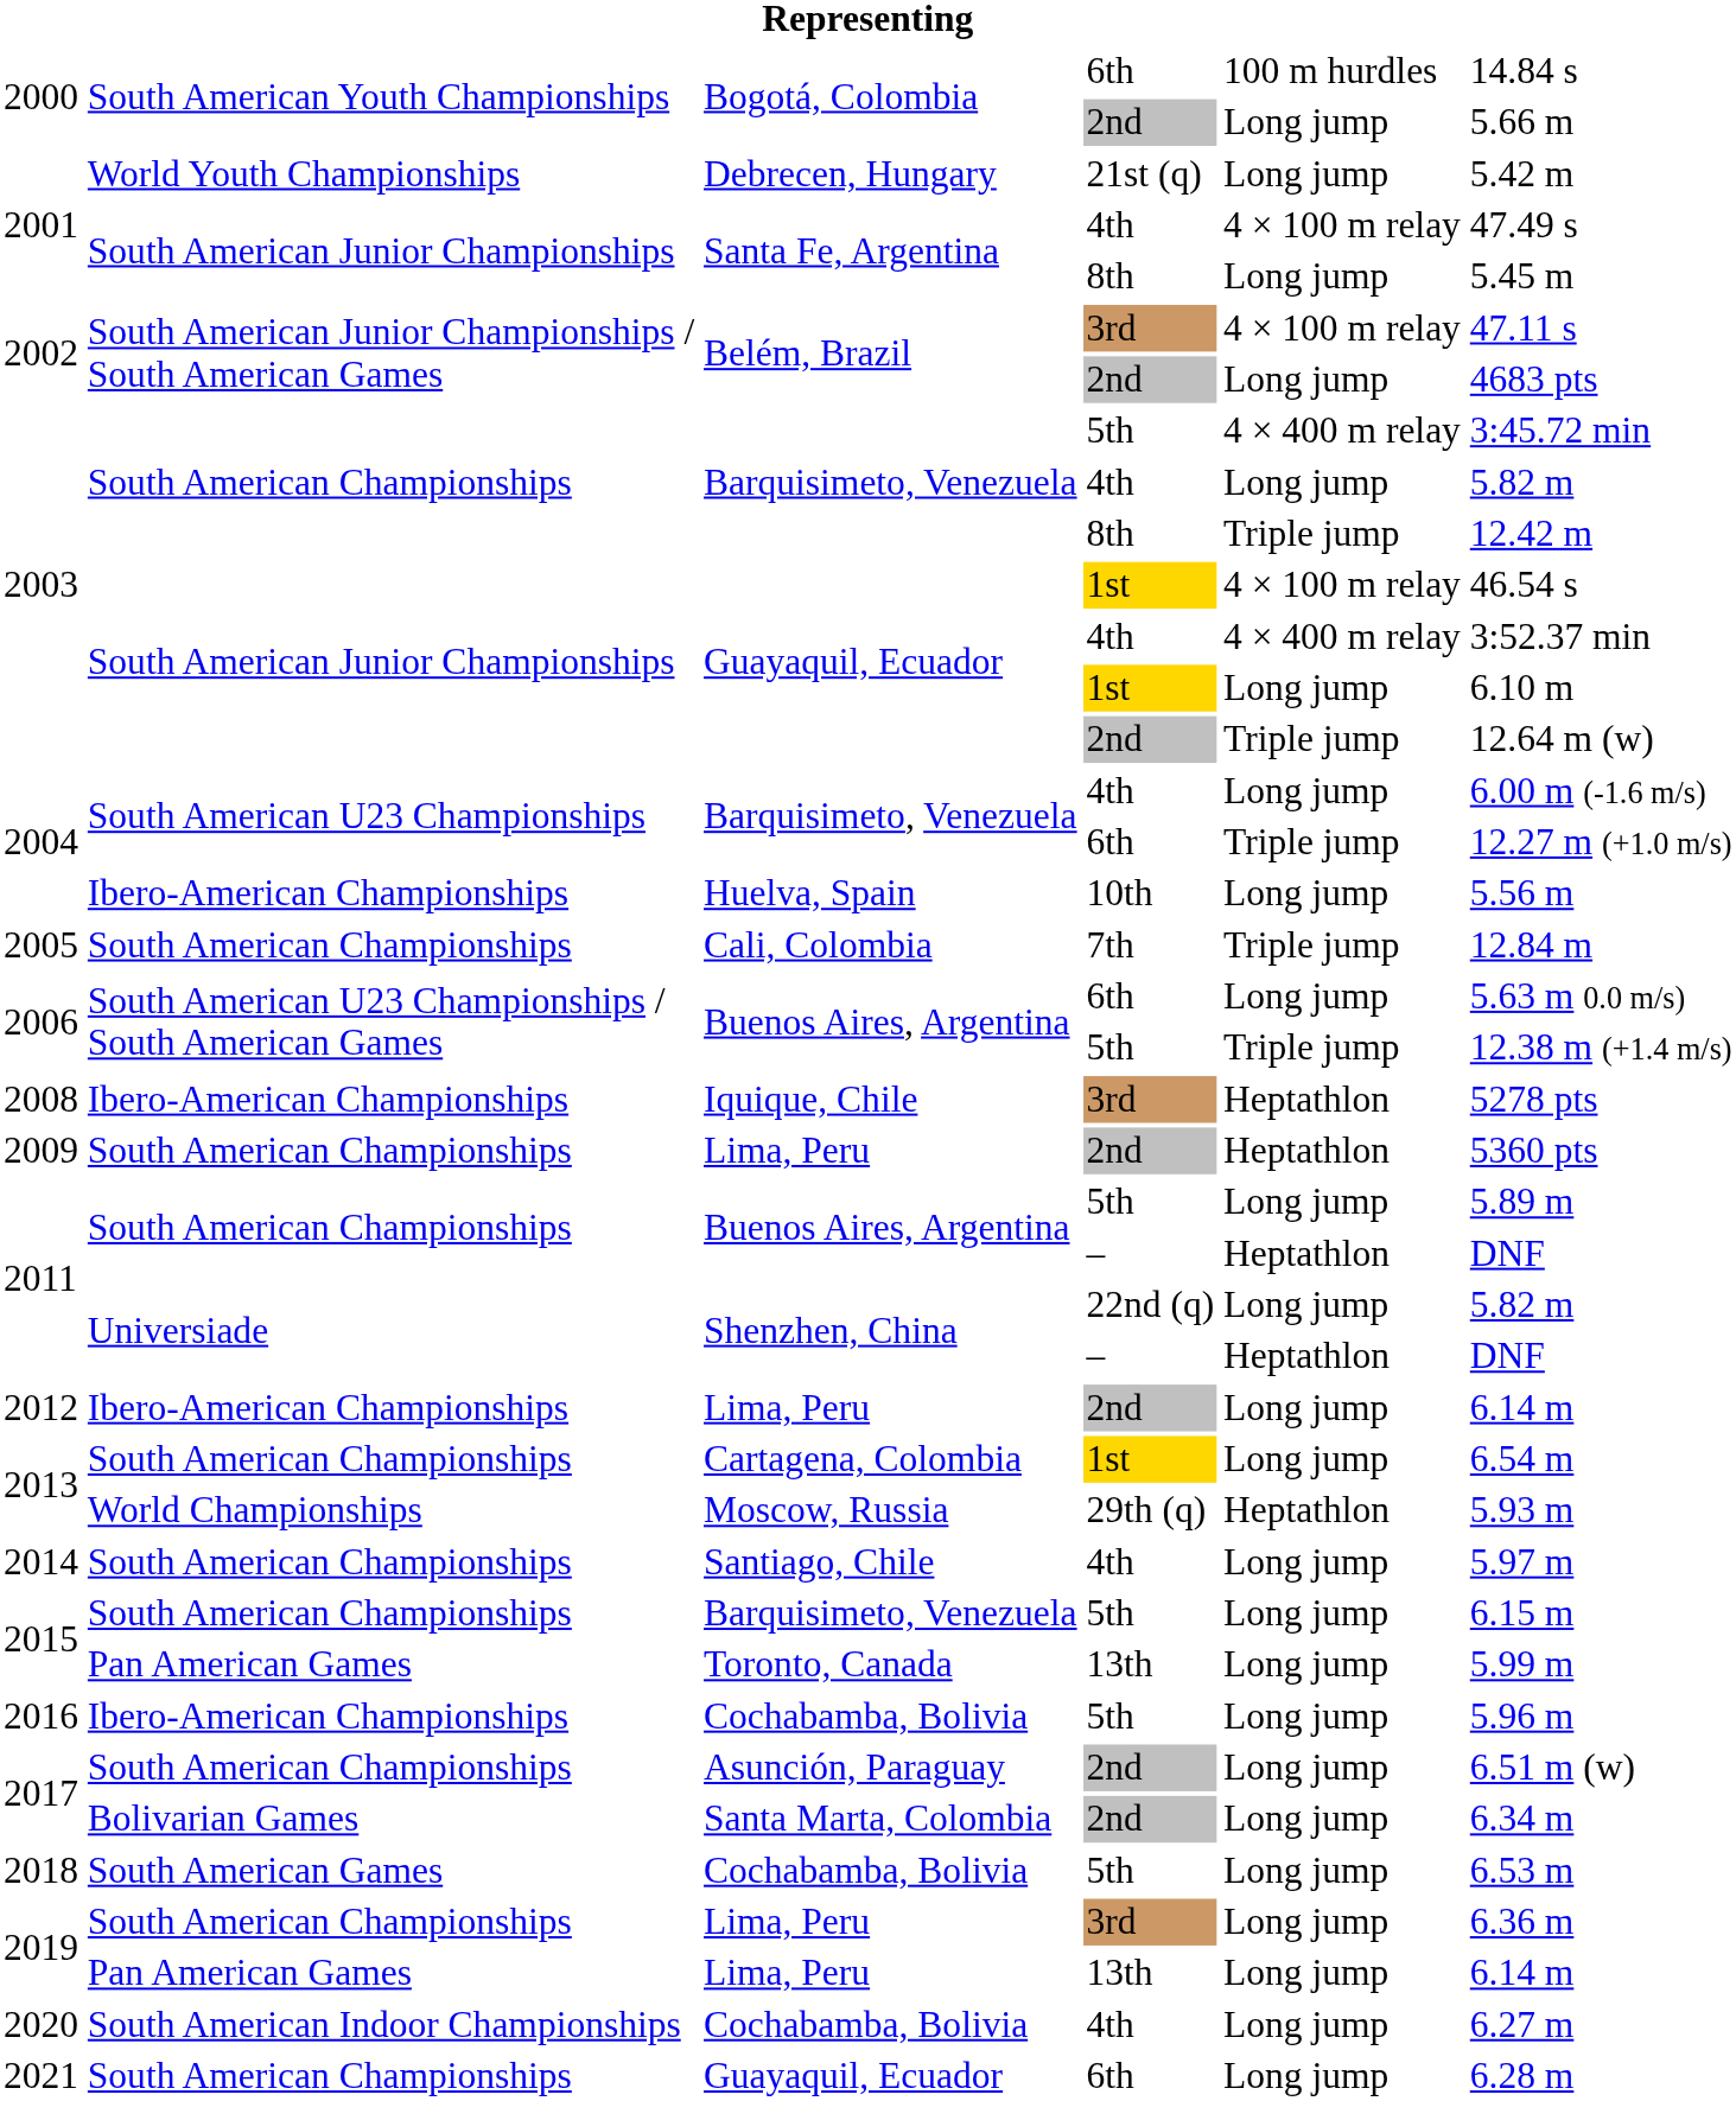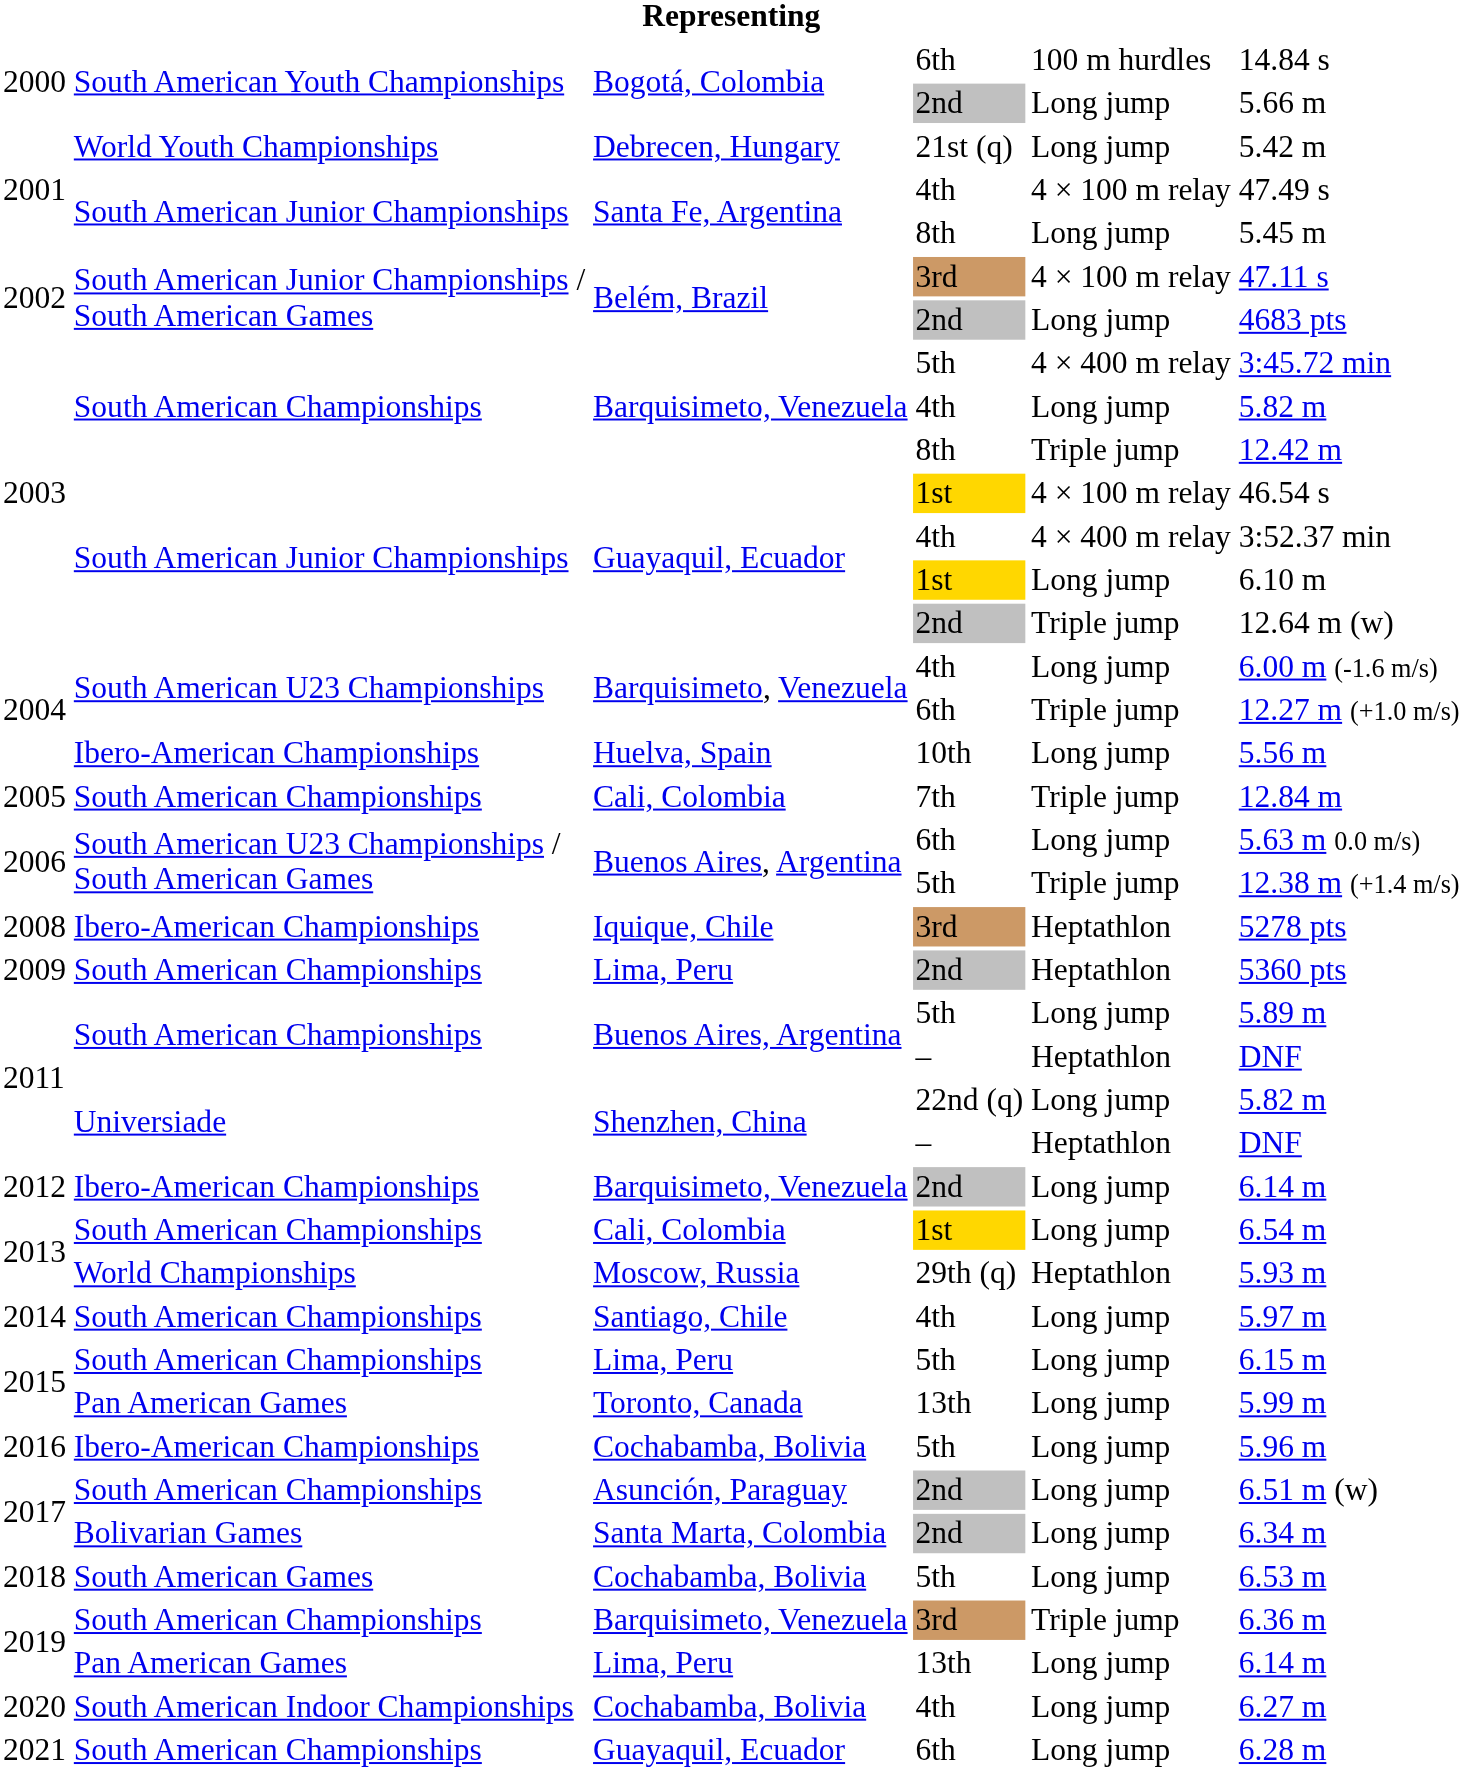2012 | column 3: Lima, Peru -> Barquisimeto, Venezuela
2013 / 1st | column 3: Cartagena, Colombia -> Cali, Colombia
2015 / 5th | column 3: Barquisimeto, Venezuela -> Lima, Peru
2019 / 3rd | column 3: Lima, Peru -> Barquisimeto, Venezuela
2019 / 3rd | column 5: Long jump -> Triple jump
